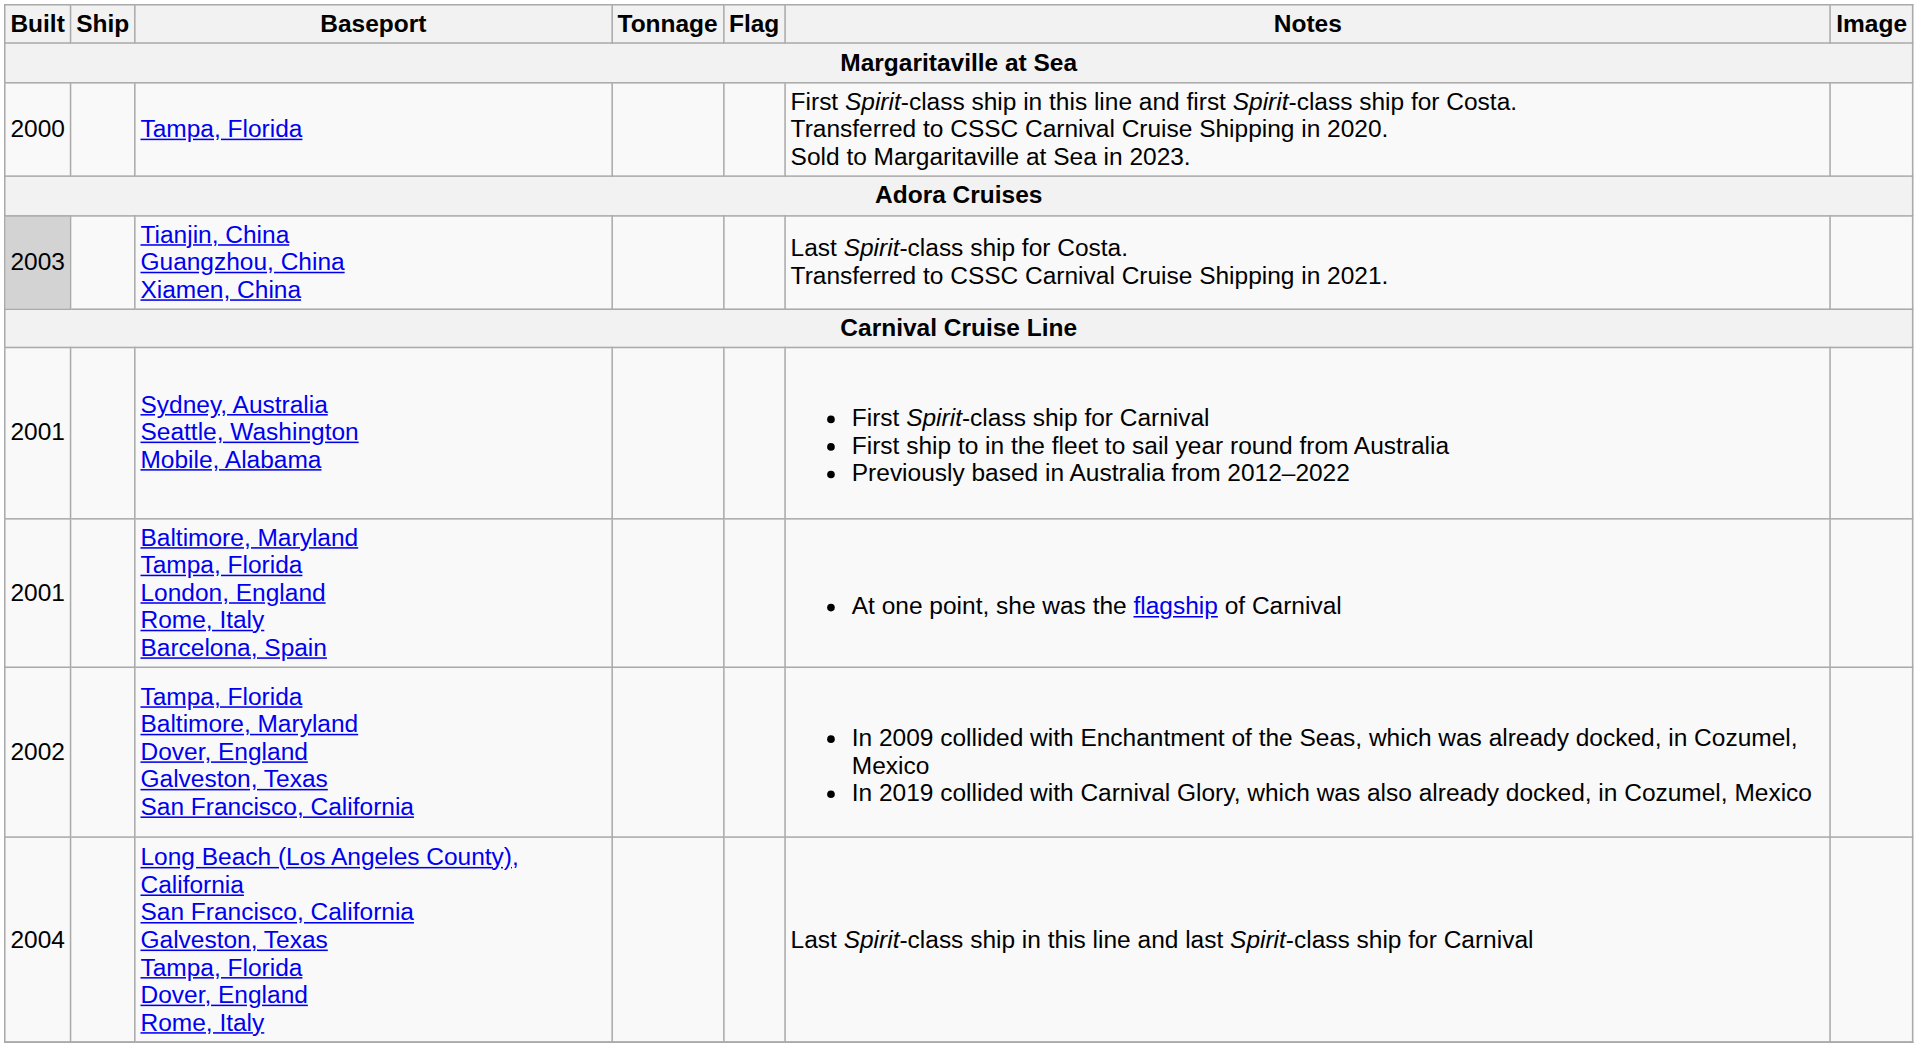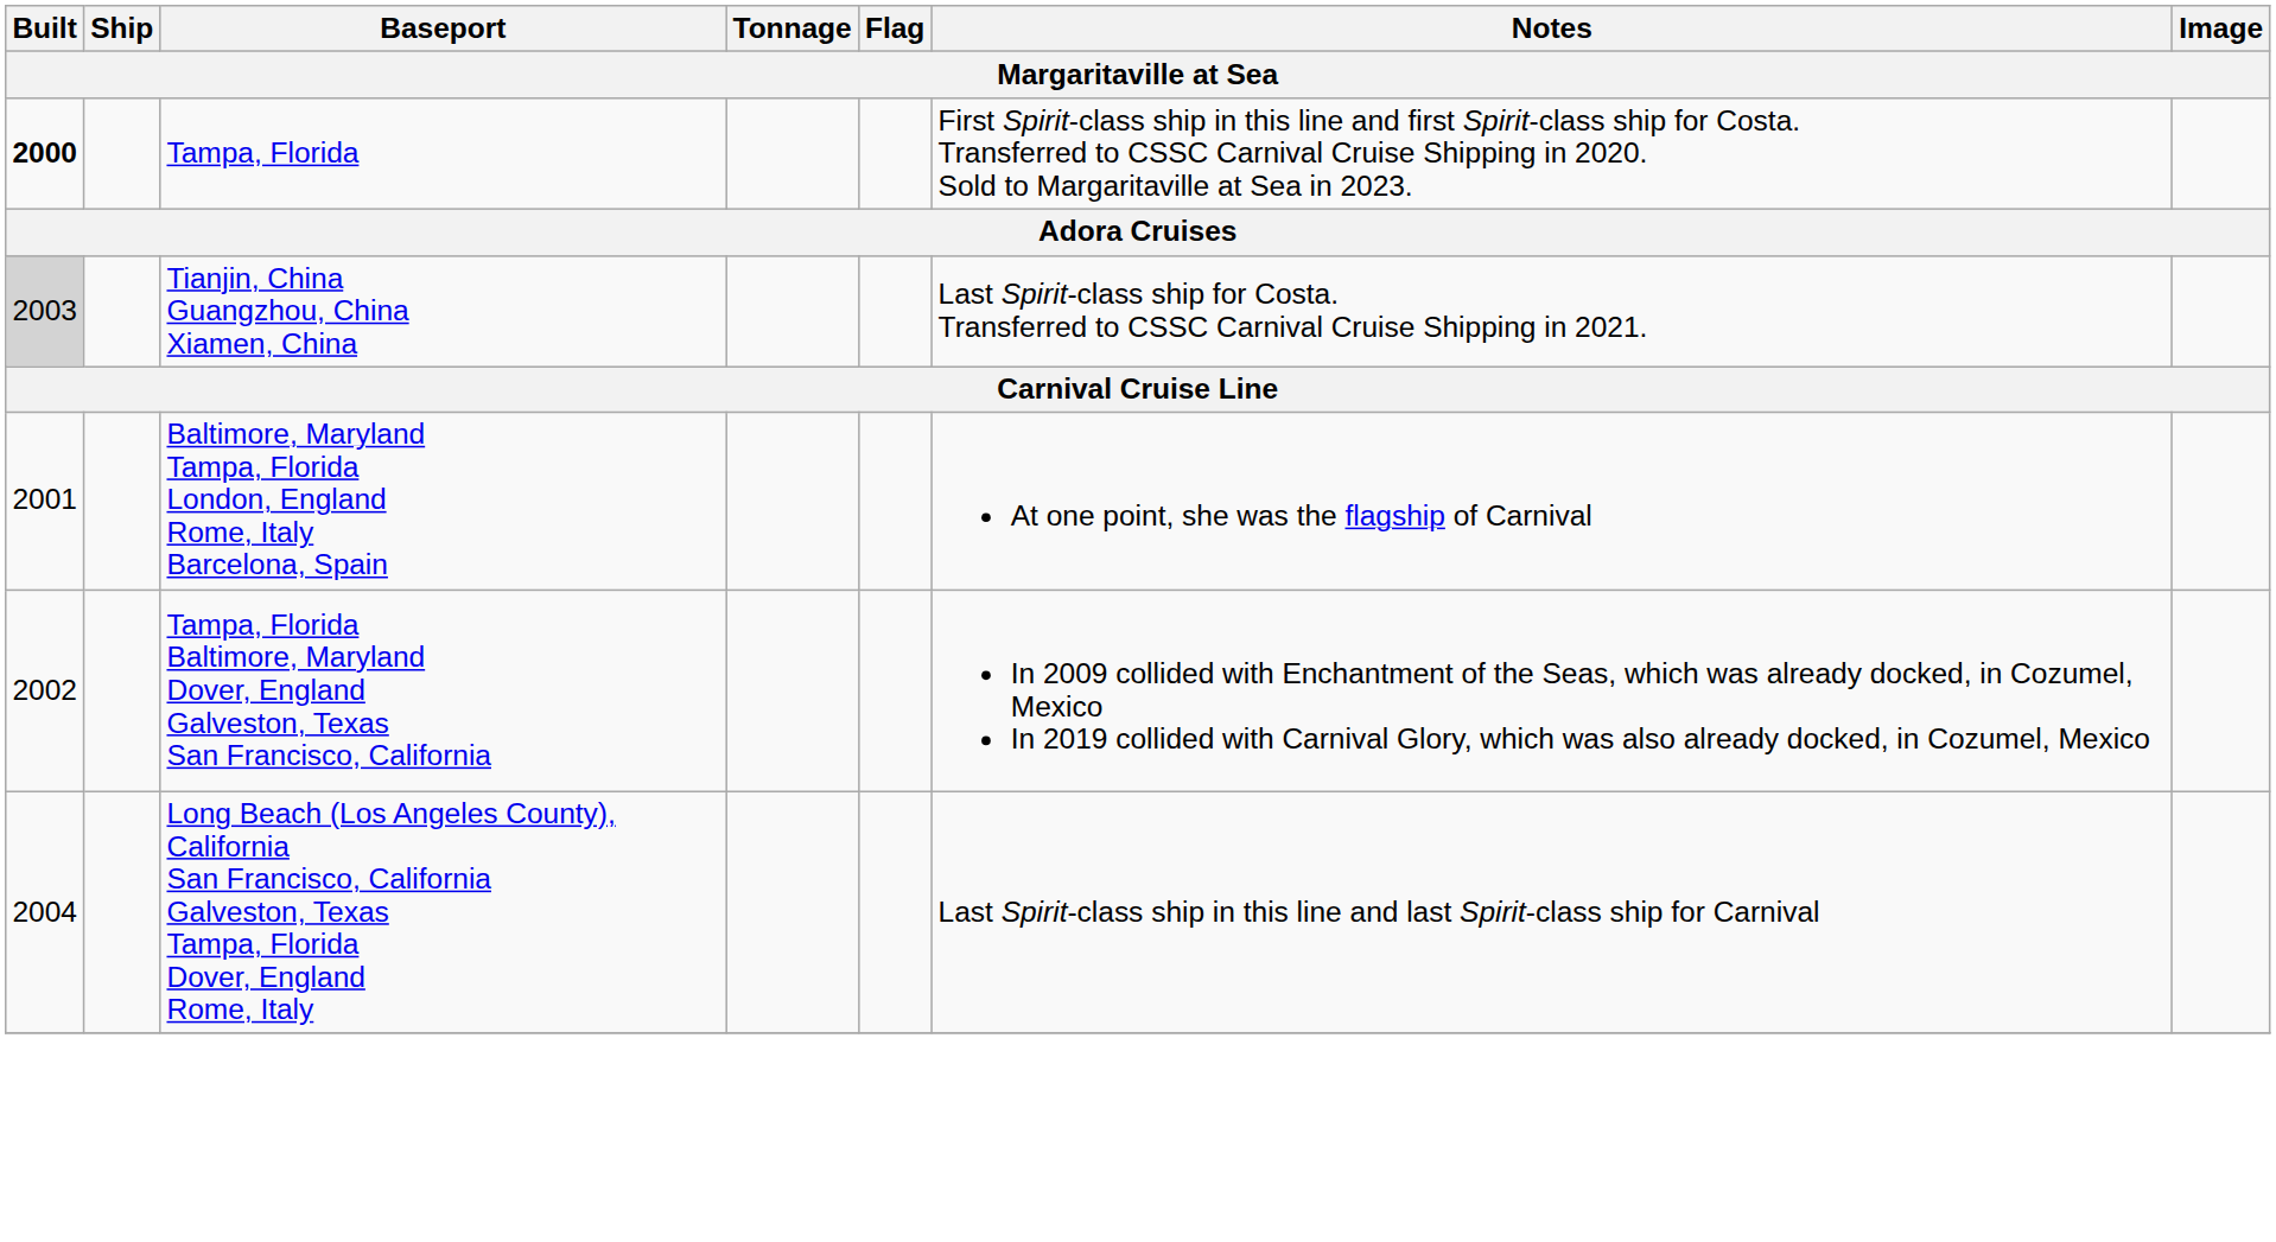Tampa, Florida | Built: normal -> bold
- row: 2001 | Sydney, Australia Seattle, Washington Mobile, Alabama | First Spirit-class ship for Carnival First ship to in the fleet to sail year round from Australia Previously based in Australia from 2012–2022
